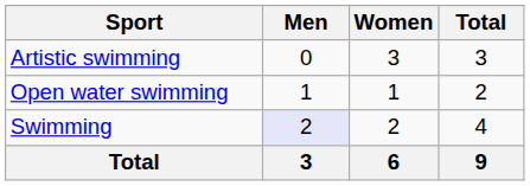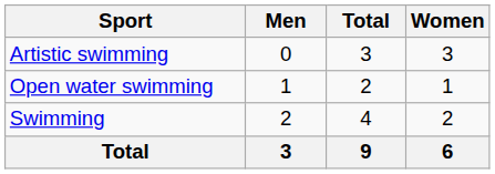columns swapped: Women <-> Total
Swimming | Men: lavender background -> no background
